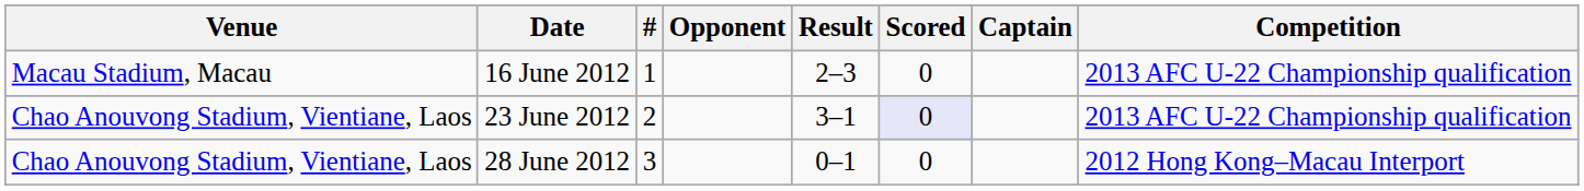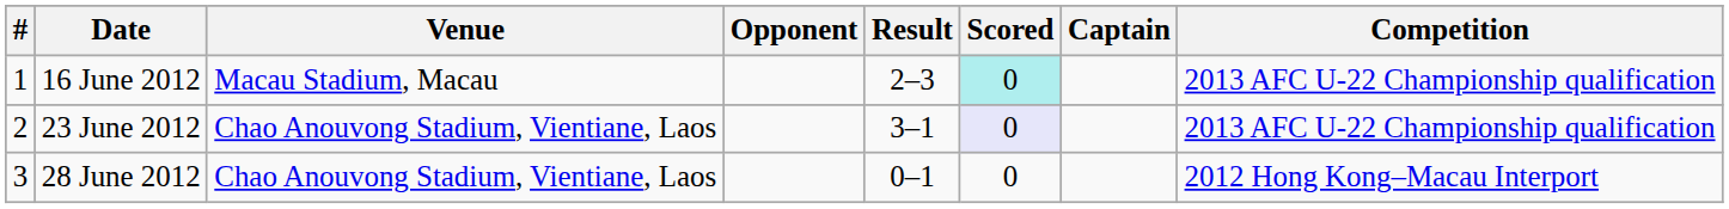columns swapped: # <-> Venue
16 June 2012 | Scored: no background -> paleturquoise background
